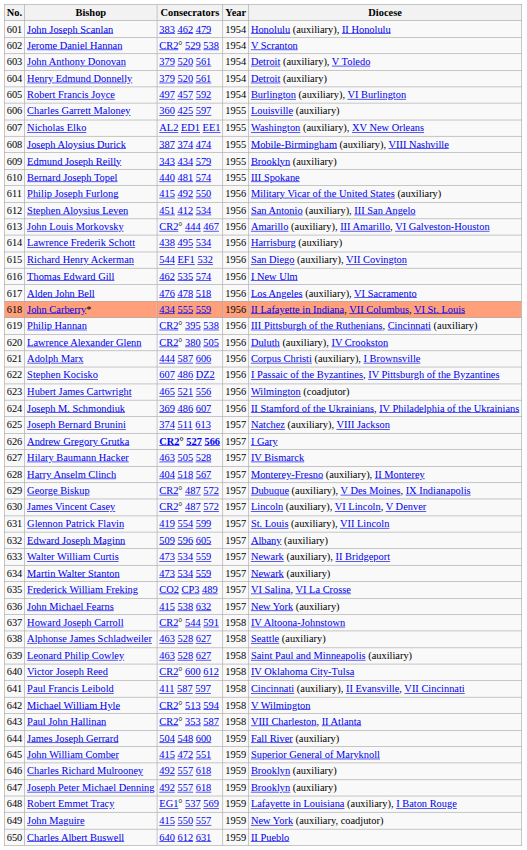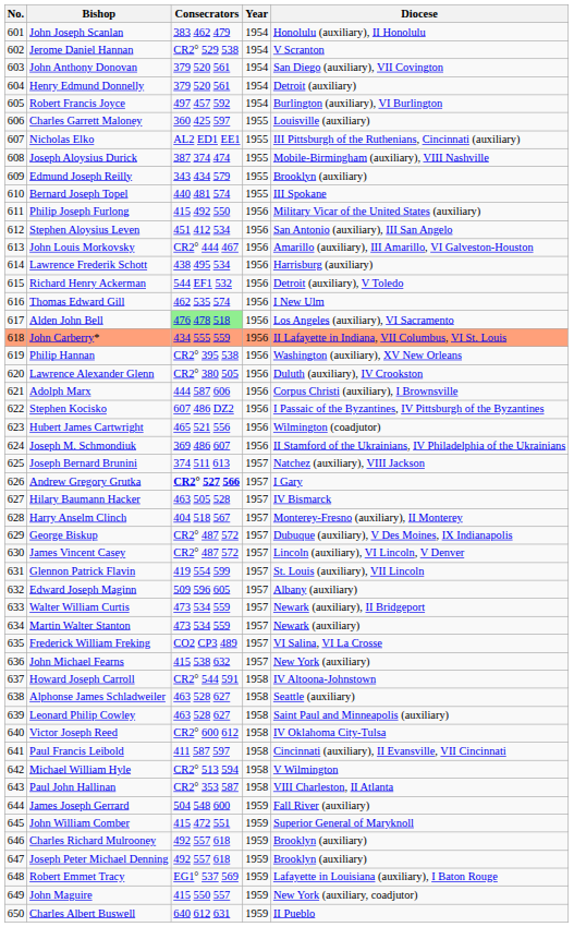John Anthony Donovan | Diocese: Detroit (auxiliary), V Toledo -> San Diego (auxiliary), VII Covington
Nicholas Elko | Diocese: Washington (auxiliary), XV New Orleans -> III Pittsburgh of the Ruthenians, Cincinnati (auxiliary)
Richard Henry Ackerman | Diocese: San Diego (auxiliary), VII Covington -> Detroit (auxiliary), V Toledo
Alden John Bell | Consecrators: no background -> lightgreen background
Philip Hannan | Diocese: III Pittsburgh of the Ruthenians, Cincinnati (auxiliary) -> Washington (auxiliary), XV New Orleans
